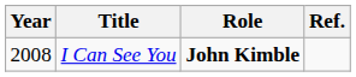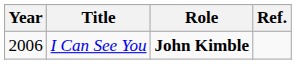I Can See You | Year: 2008 -> 2006
